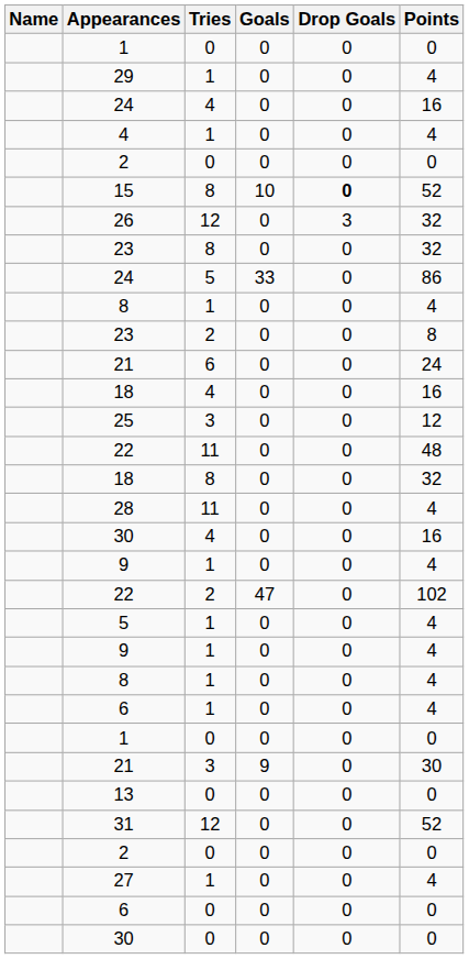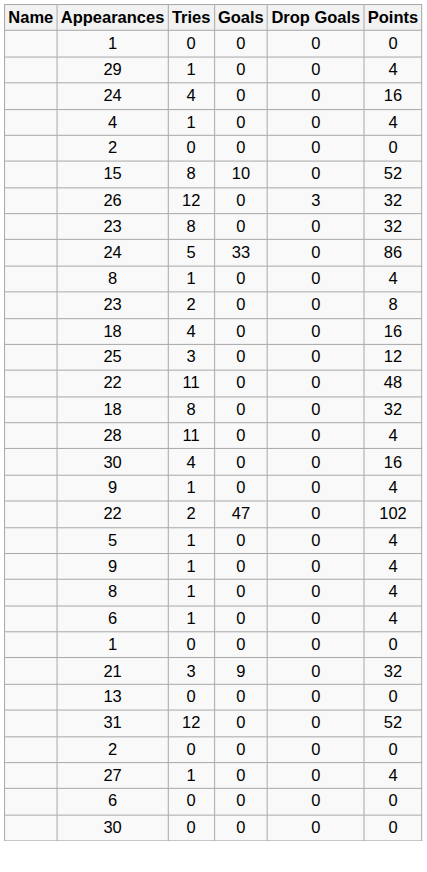15 | Drop Goals: bold -> normal
- row: 21 | 6 | 0 | 0 | 24
21 / 3 | Points: 30 -> 32
